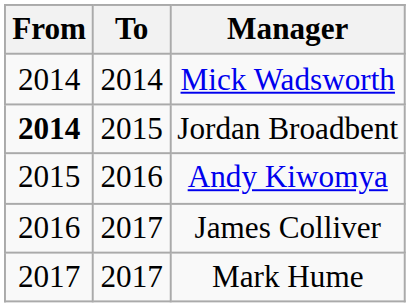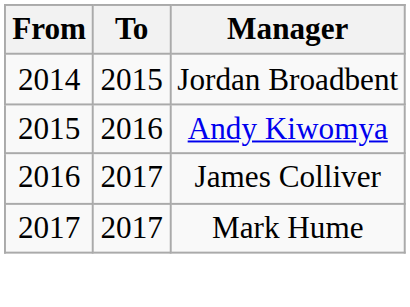- row: 2014 | 2014 | Mick Wadsworth
Jordan Broadbent | From: bold -> normal
